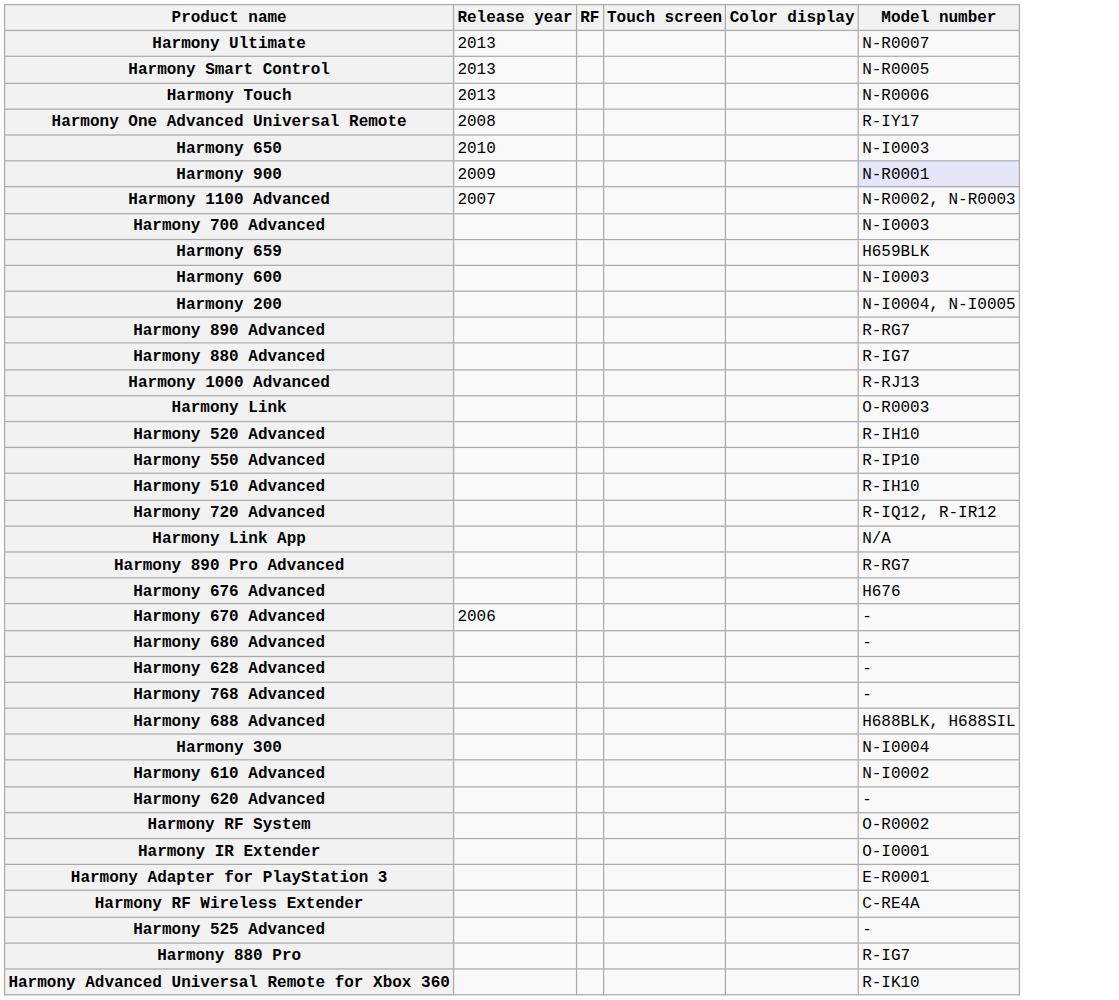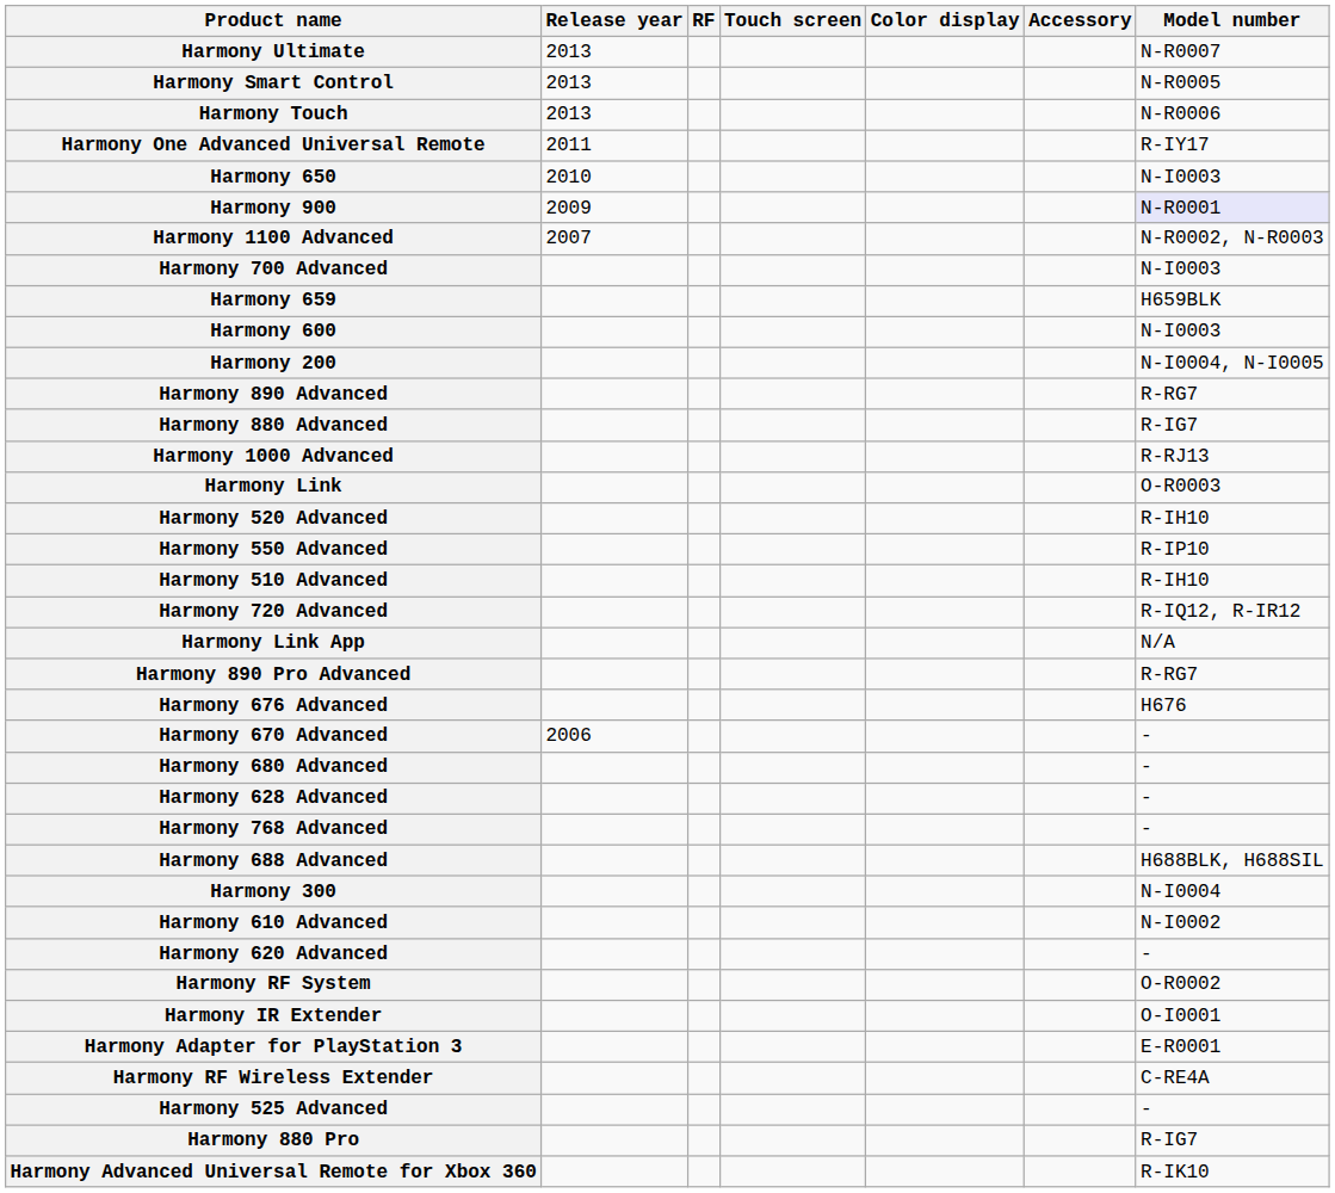+ column: Accessory
Harmony One Advanced Universal Remote | Release year: 2008 -> 2011
